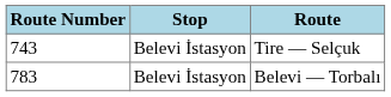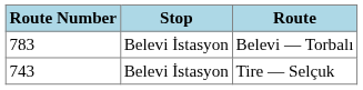rows swapped: Tire — Selçuk <-> Belevi — Torbalı
